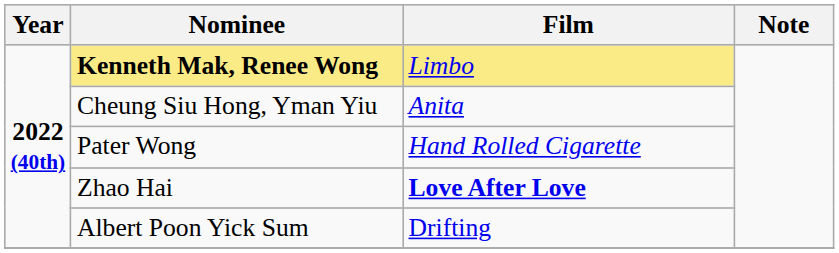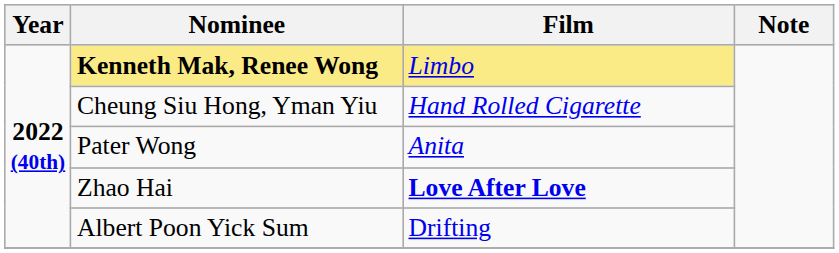Cheung Siu Hong, Yman Yiu | Film: Anita -> Hand Rolled Cigarette
Pater Wong | Film: Hand Rolled Cigarette -> Anita
